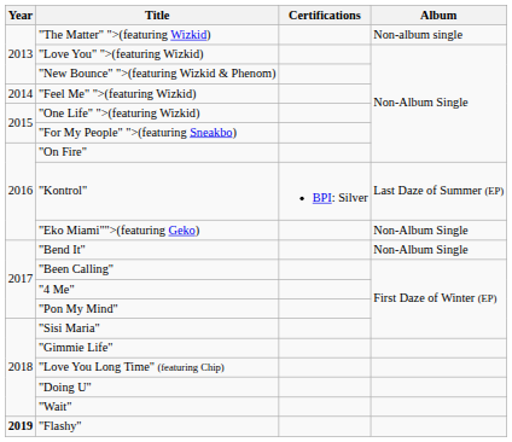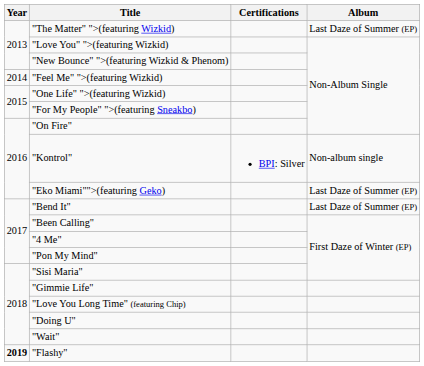"The Matter" ">(featuring Wizkid) | Album: Non-album single -> Last Daze of Summer (EP)
"Kontrol" | Album: Last Daze of Summer (EP) -> Non-album single
"Eko Miami"">(featuring Geko) | Album: Non-Album Single -> Last Daze of Summer (EP)
"Bend It" | Album: Non-Album Single -> Last Daze of Summer (EP)
